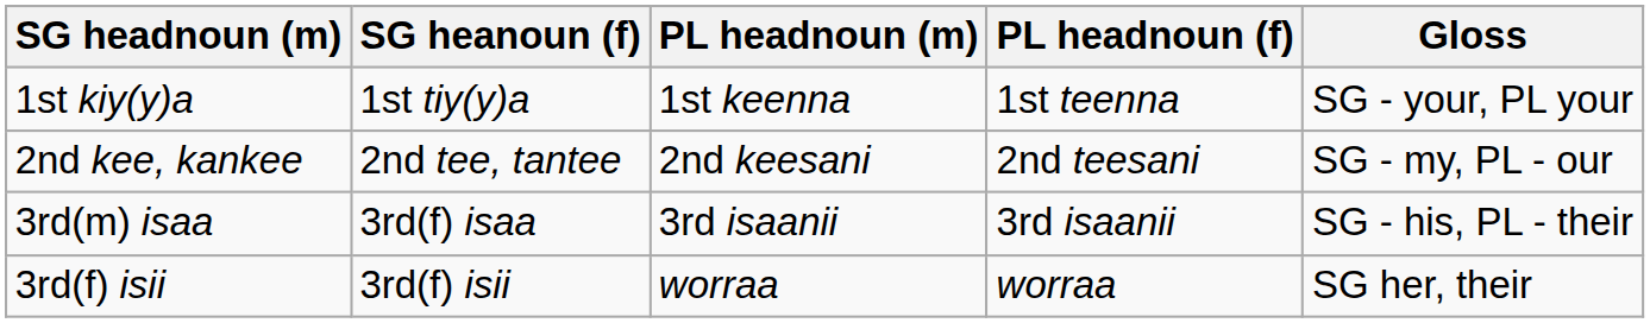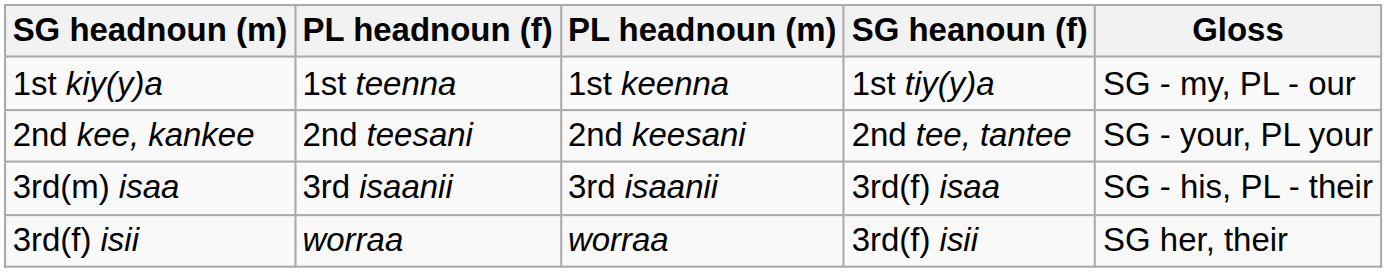columns swapped: SG heanoun (f) <-> PL headnoun (f)
1st kiy(y)a | Gloss: SG - your, PL your -> SG - my, PL - our
2nd kee, kankee | Gloss: SG - my, PL - our -> SG - your, PL your
